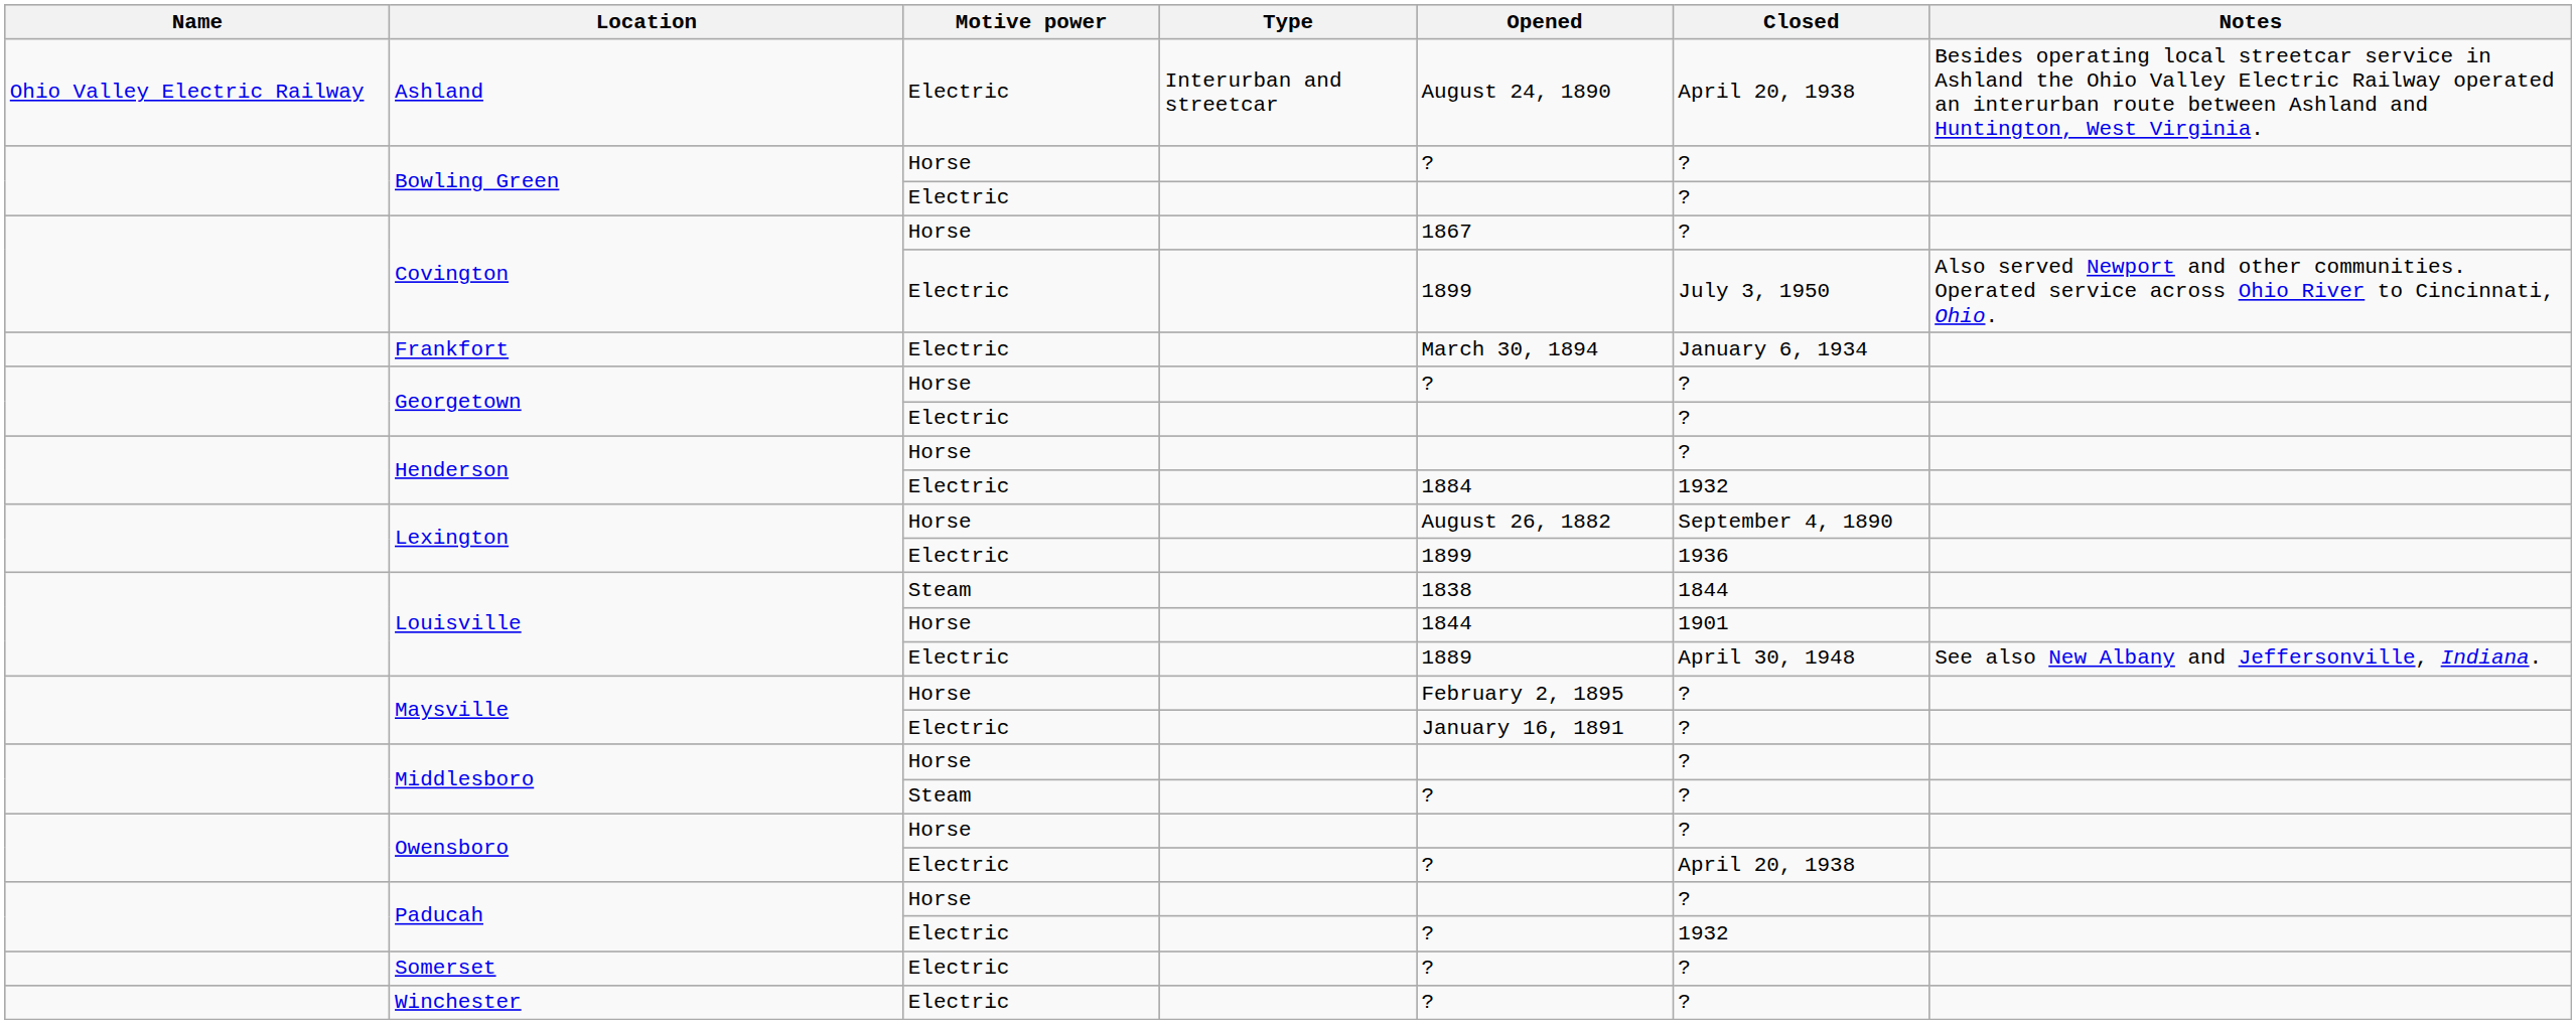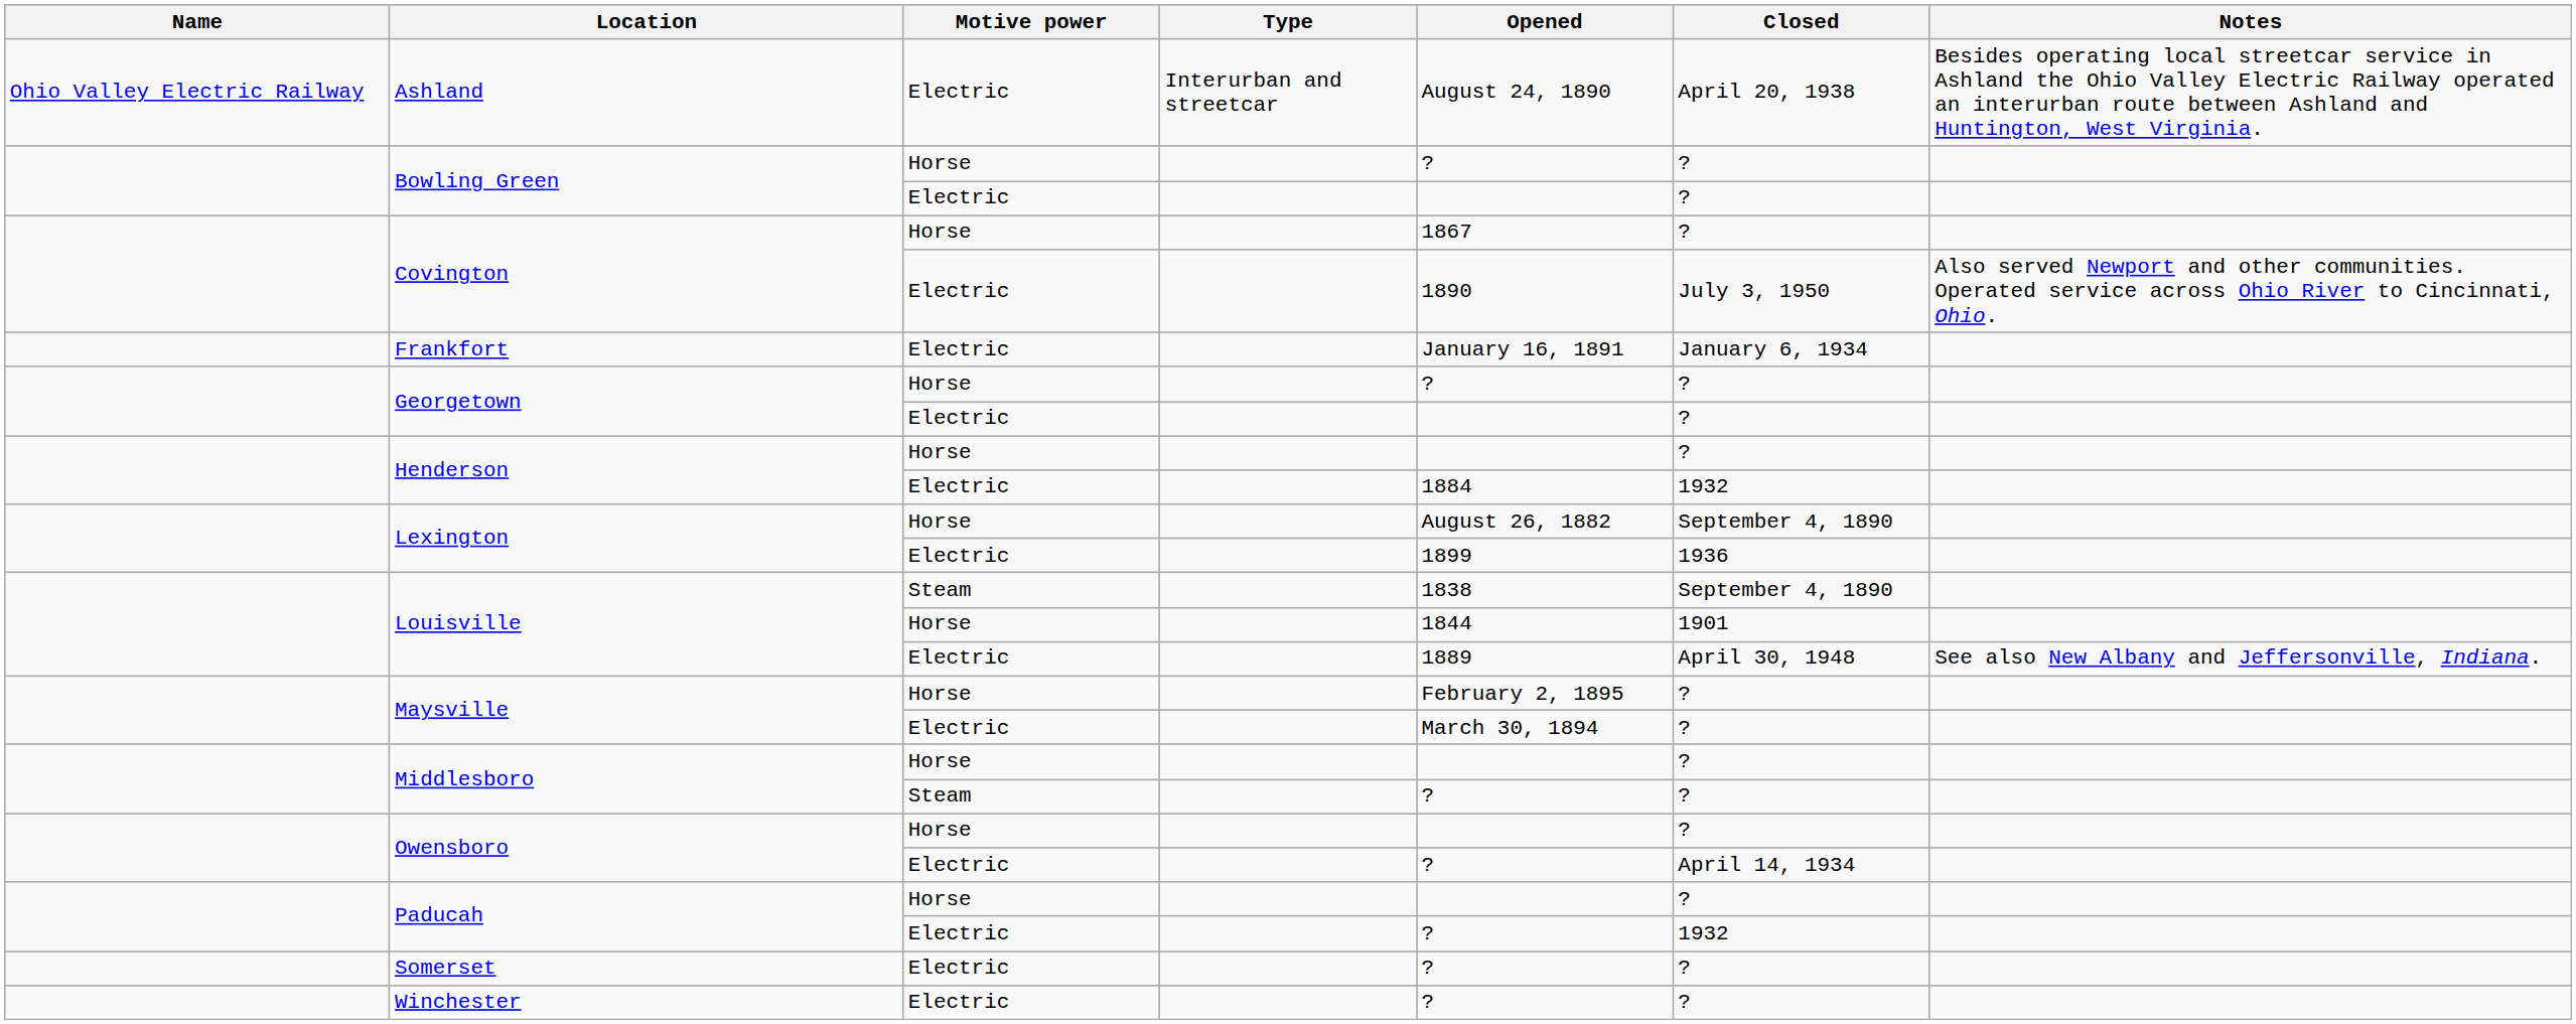Covington / Electric | Opened: 1899 -> 1890
Frankfort | Opened: March 30, 1894 -> January 16, 1891
Louisville / Steam | Closed: 1844 -> September 4, 1890
Maysville / Electric | Opened: January 16, 1891 -> March 30, 1894
Owensboro / Electric | Closed: April 20, 1938 -> April 14, 1934
